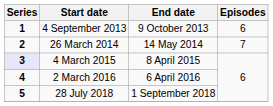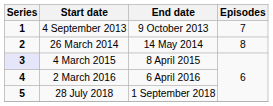4 September 2013 | Episodes: 6 -> 7
26 March 2014 | Episodes: 7 -> 8
